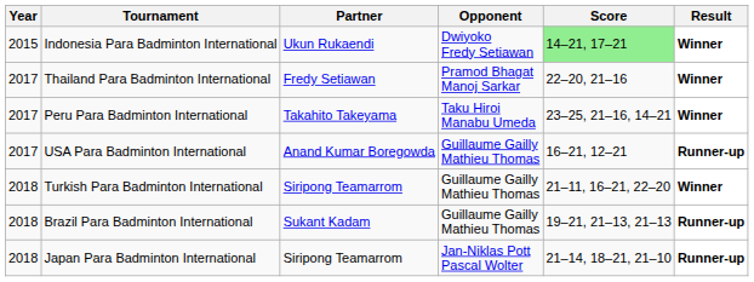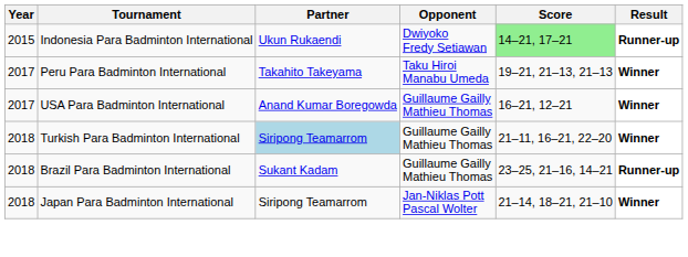Indonesia Para Badminton International | Result: Winner -> Runner-up
- row: 2017 | Thailand Para Badminton International | Fredy Setiawan | Pramod Bhagat Manoj Sarkar | 22–20, 21–16 | Winner
Peru Para Badminton International | Score: 23–25, 21–16, 14–21 -> 19–21, 21–13, 21–13
USA Para Badminton International | Result: Runner-up -> Winner
Turkish Para Badminton International | Partner: no background -> lightblue background
Brazil Para Badminton International | Score: 19–21, 21–13, 21–13 -> 23–25, 21–16, 14–21
Japan Para Badminton International | Result: Runner-up -> Winner
